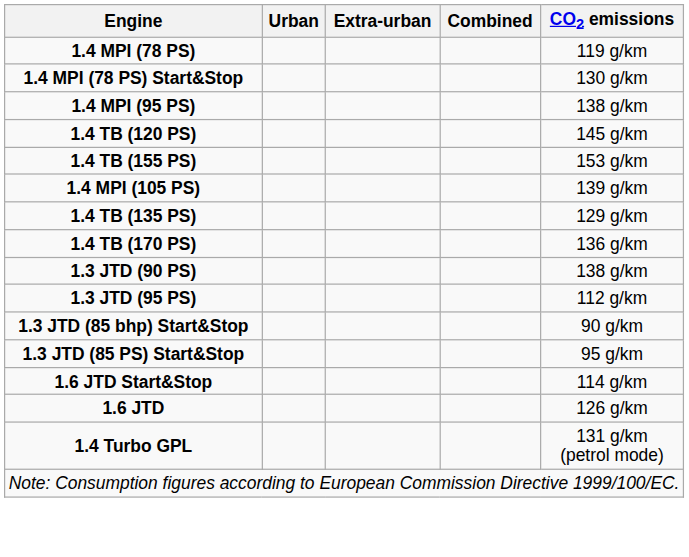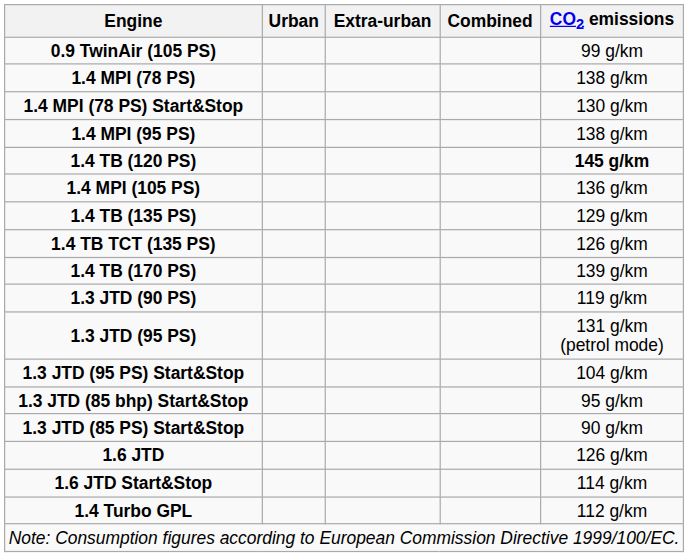+ row: 0.9 TwinAir (105 PS) | 99 g/km
1.4 MPI (78 PS) | CO2 emissions: 119 g/km -> 138 g/km
1.4 TB (120 PS) | CO2 emissions: normal -> bold
- row: 1.4 TB (155 PS) | 153 g/km
1.4 MPI (105 PS) | CO2 emissions: 139 g/km -> 136 g/km
+ row: 1.4 TB TCT (135 PS) | 126 g/km
1.4 TB (170 PS) | CO2 emissions: 136 g/km -> 139 g/km
1.3 JTD (90 PS) | CO2 emissions: 138 g/km -> 119 g/km
1.3 JTD (95 PS) | CO2 emissions: 112 g/km -> 131 g/km (petrol mode)
+ row: 1.3 JTD (95 PS) Start&Stop | 104 g/km
1.3 JTD (85 bhp) Start&Stop | CO2 emissions: 90 g/km -> 95 g/km
1.3 JTD (85 PS) Start&Stop | CO2 emissions: 95 g/km -> 90 g/km
rows swapped: 1.6 JTD <-> 1.6 JTD Start&Stop
1.4 Turbo GPL | CO2 emissions: 131 g/km (petrol mode) -> 112 g/km
